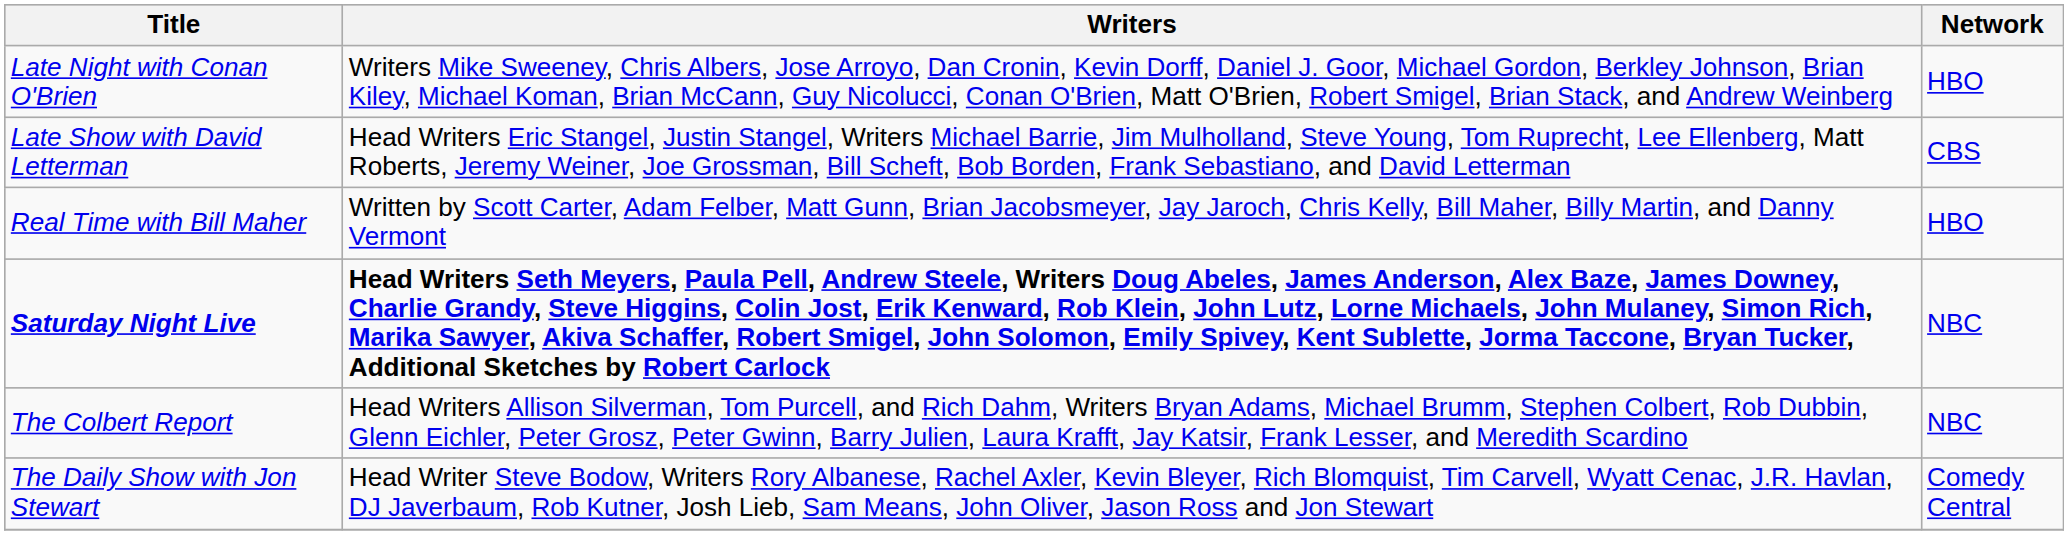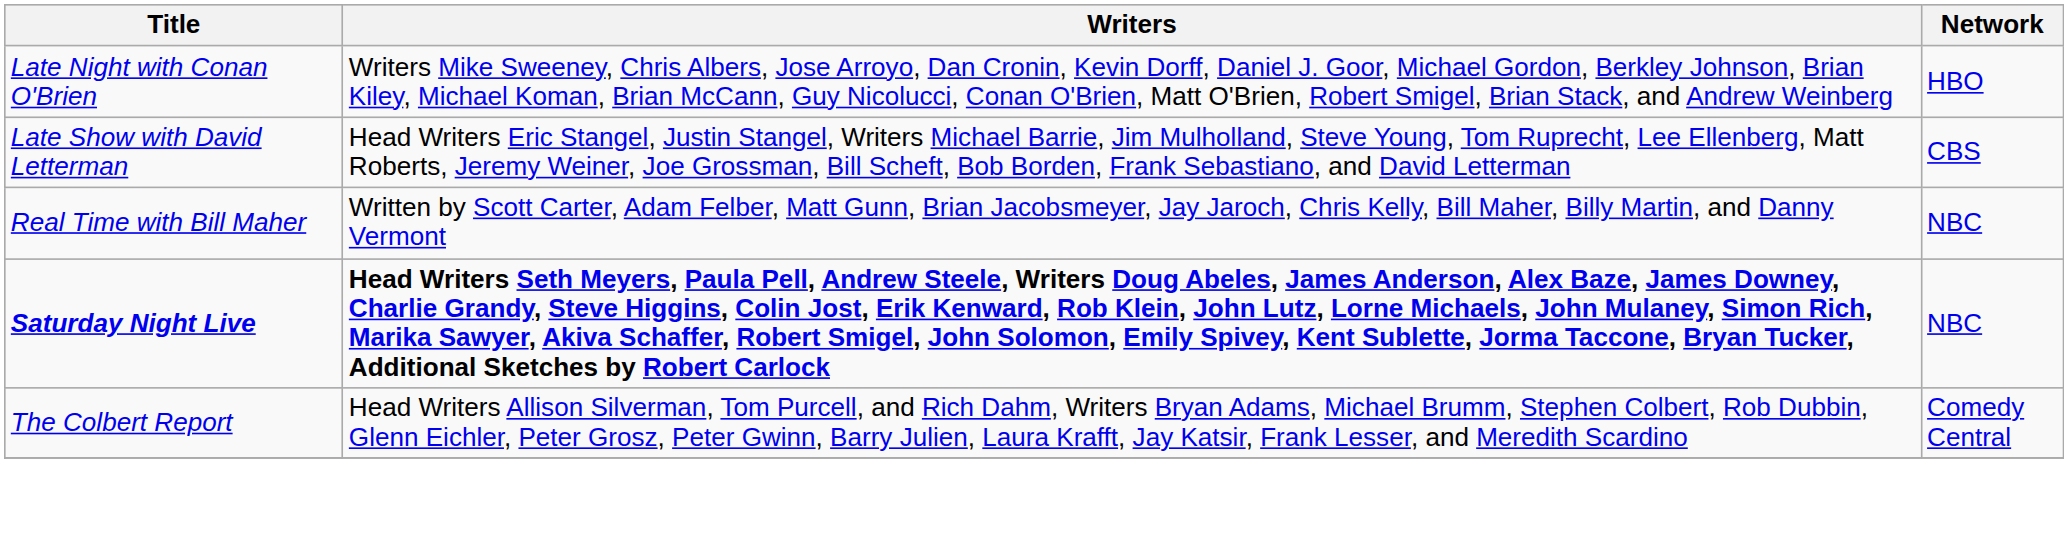Real Time with Bill Maher | Network: HBO -> NBC
The Colbert Report | Network: NBC -> Comedy Central
- row: The Daily Show with Jon Stewart | Head Writer Steve Bodow, Writers Rory Albanese, Rachel Axler, Kevin Bleyer, Rich Blomquist, Tim Carvell, Wyatt Cenac, J.R. Havlan, DJ Javerbaum, Rob Kutner, Josh Lieb, Sam Means, John Oliver, Jason Ross and Jon Stewart | Comedy Central
